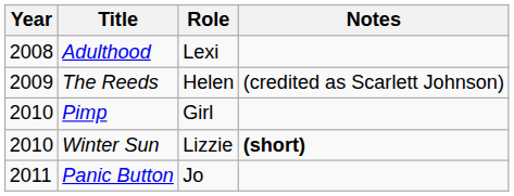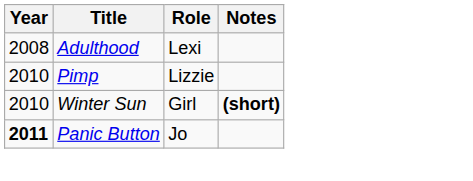- row: 2009 | The Reeds | Helen | (credited as Scarlett Johnson)
Pimp | Role: Girl -> Lizzie
Winter Sun | Role: Lizzie -> Girl
Panic Button | Year: normal -> bold
